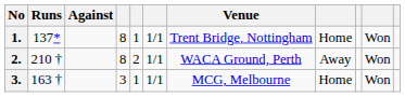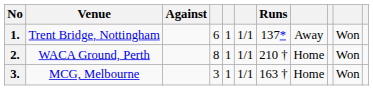columns swapped: Runs <-> Venue
1. | column 4: 8 -> 6
1. | column 8: Home -> Away
2. | column 5: 2 -> 1
2. | column 8: Away -> Home
